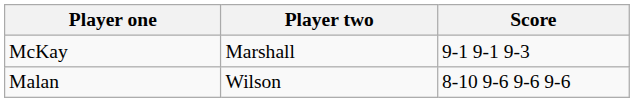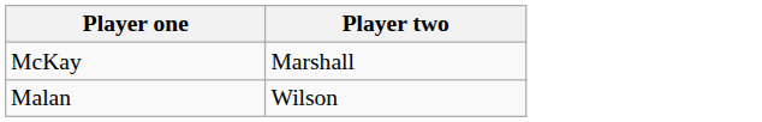- column: Score | 9-1 9-1 9-3 | 8-10 9-6 9-6 9-6
